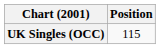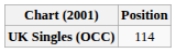UK Singles (OCC) | Position: 115 -> 114
